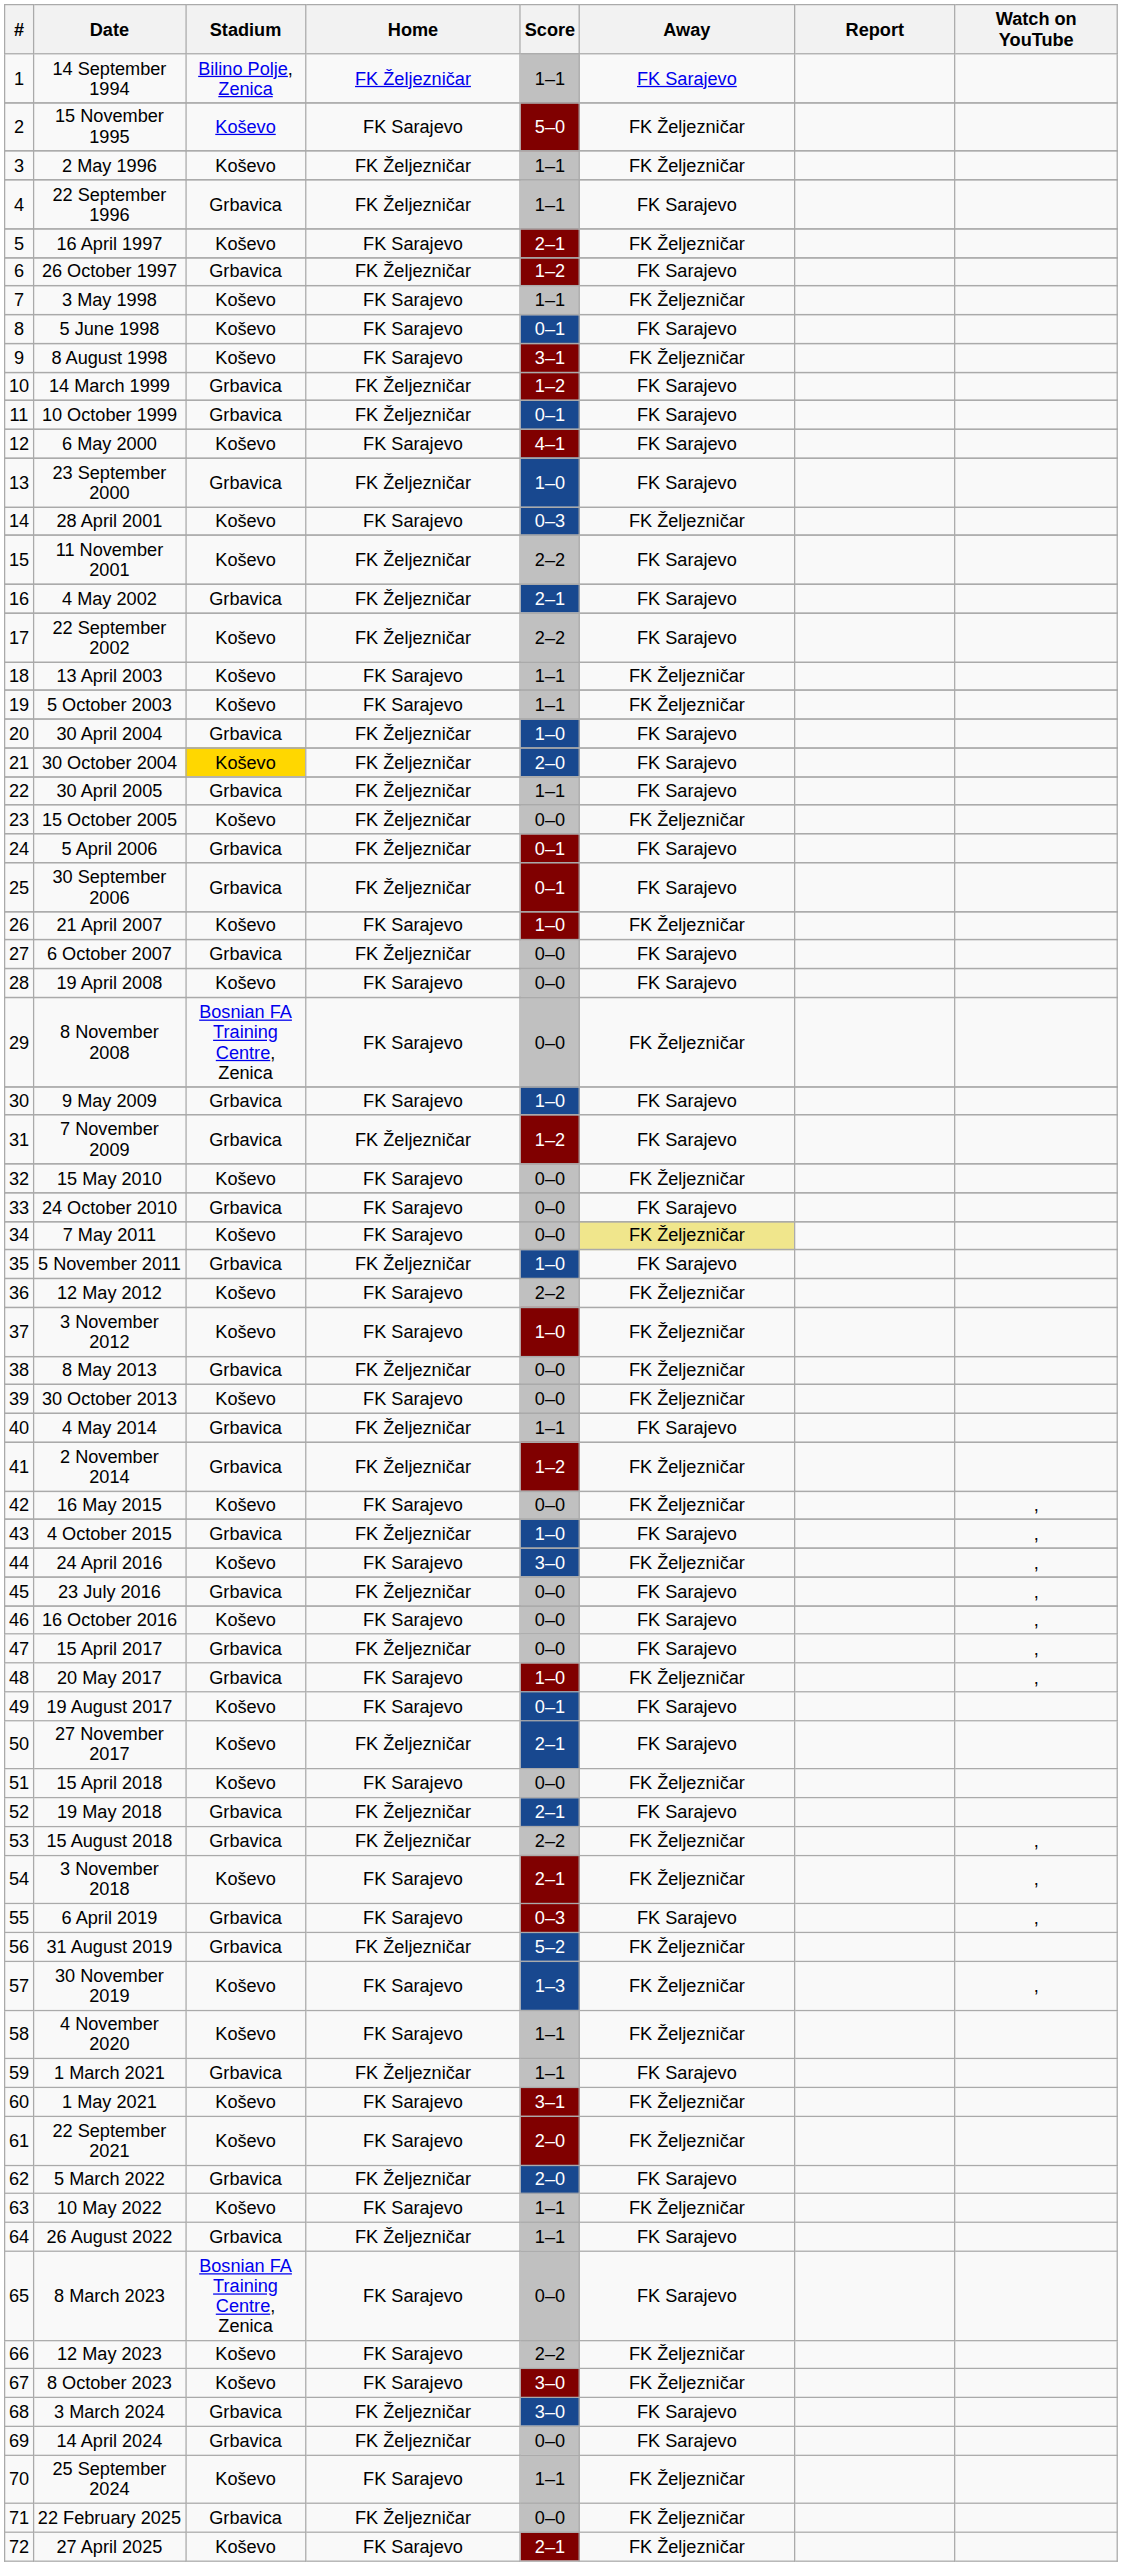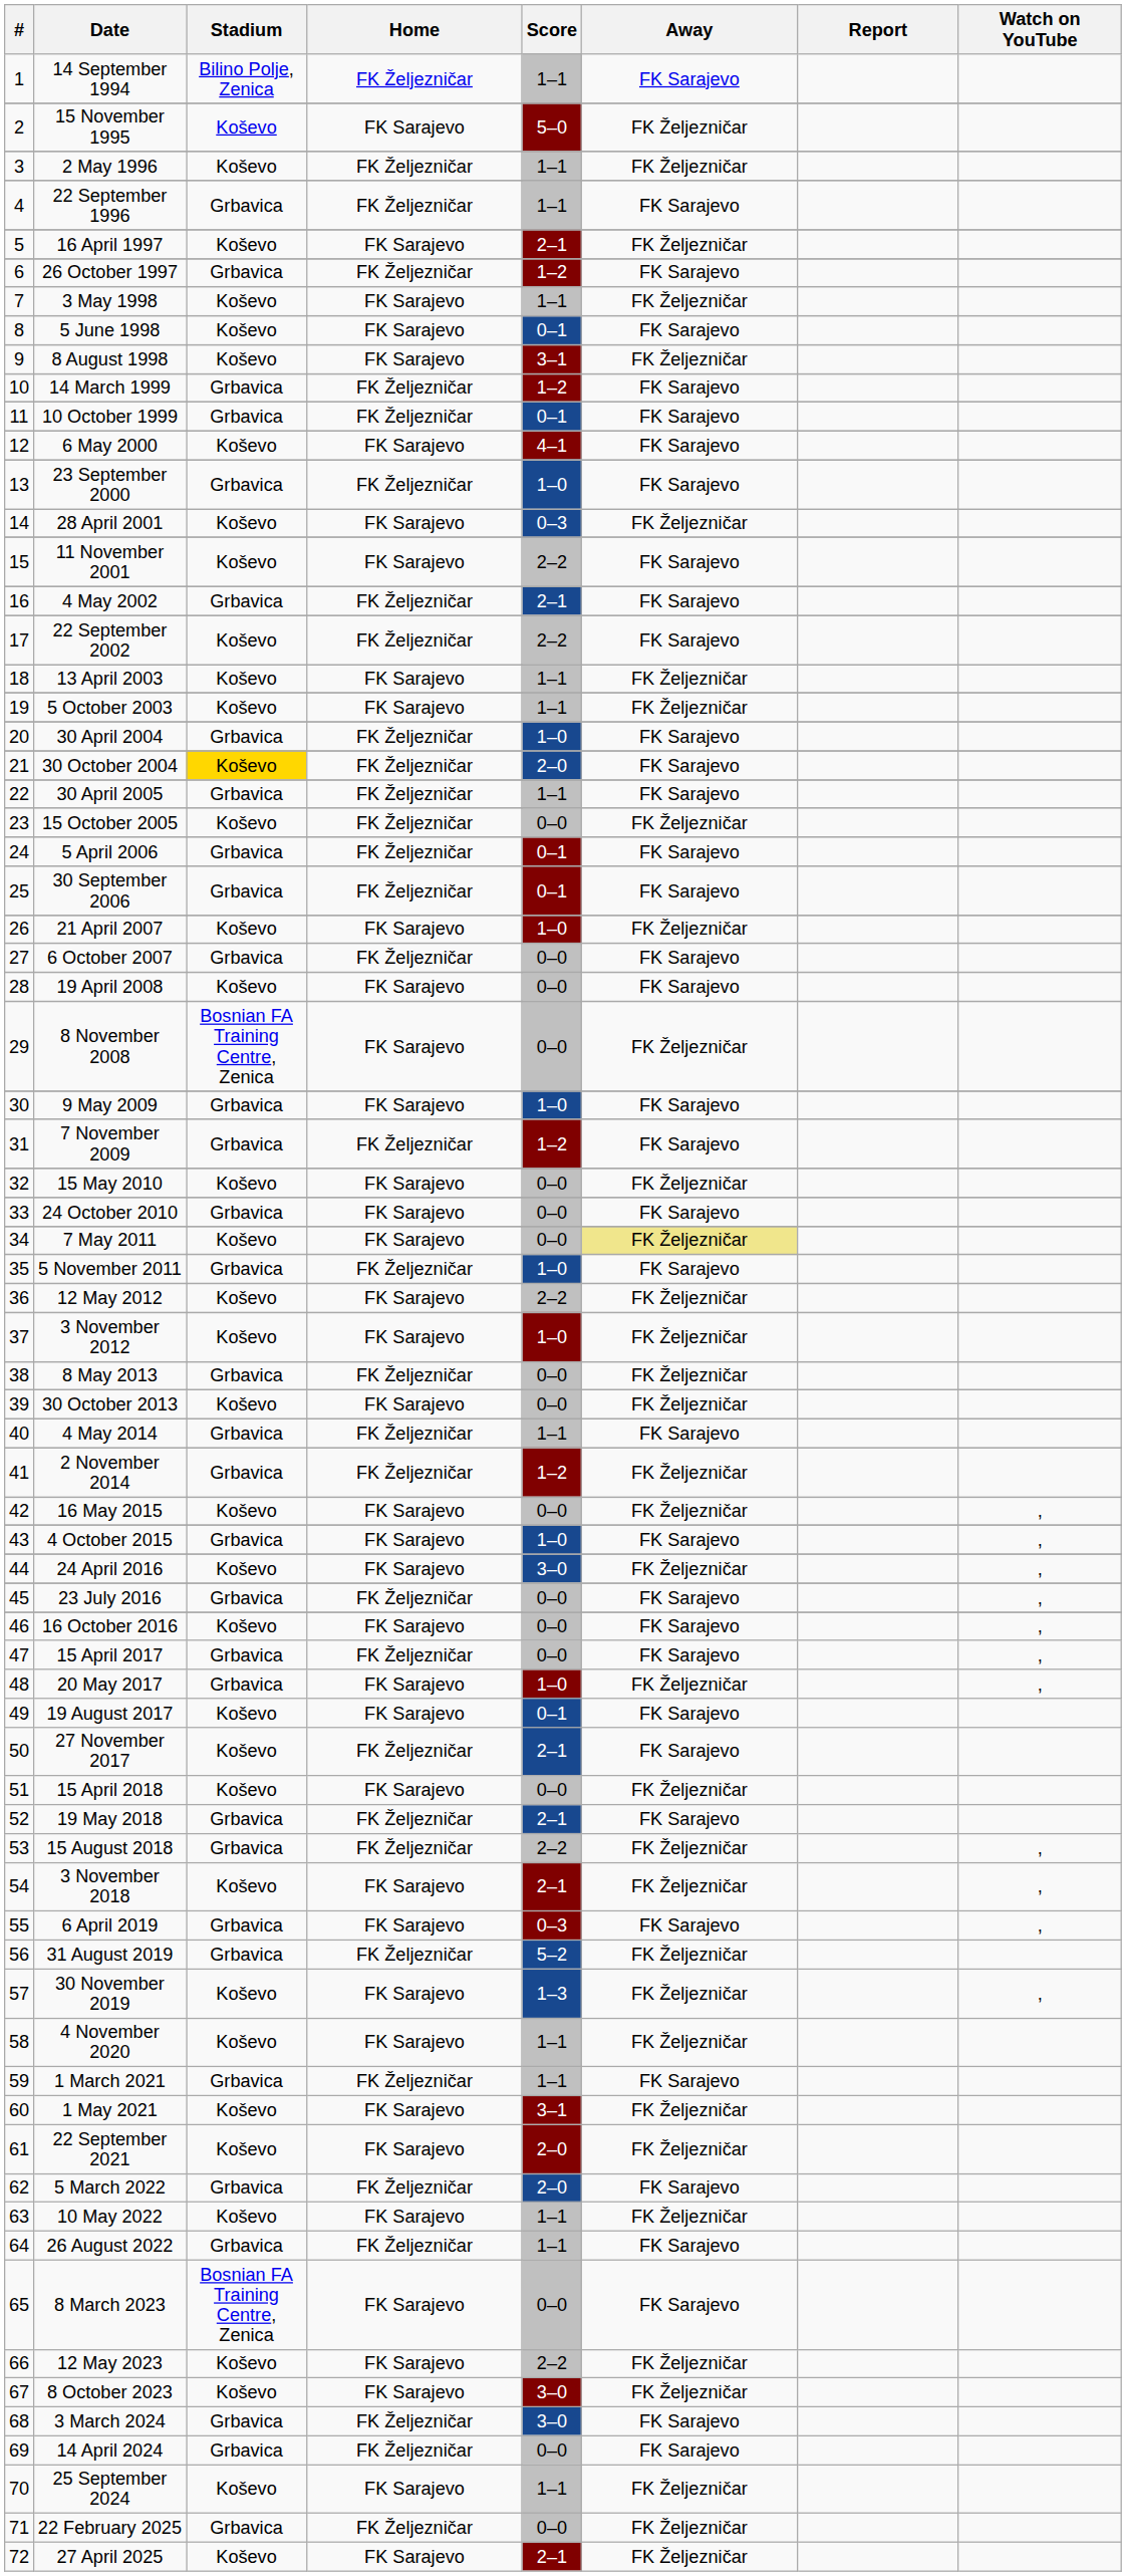11 November 2001 | Home: FK Željezničar -> FK Sarajevo
4 October 2015 | Home: FK Željezničar -> FK Sarajevo
